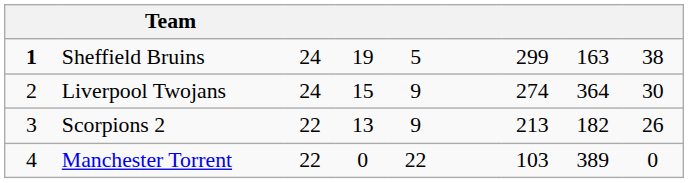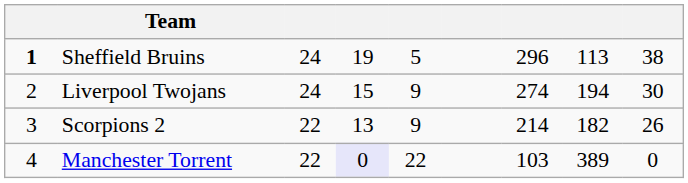Sheffield Bruins | column 7: 299 -> 296
Sheffield Bruins | column 8: 163 -> 113
Liverpool Twojans | column 8: 364 -> 194
Scorpions 2 | column 7: 213 -> 214
Manchester Torrent | column 4: no background -> lavender background
